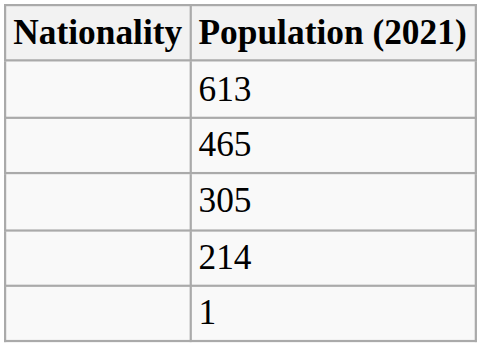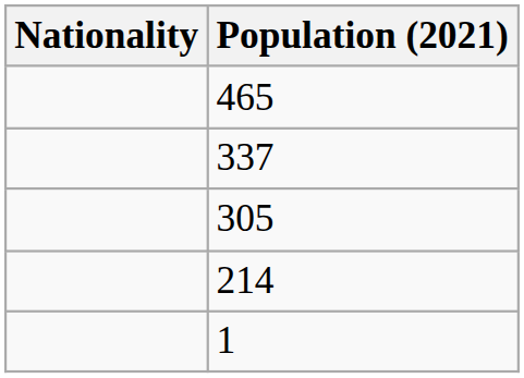- row: 613
+ row: 337
